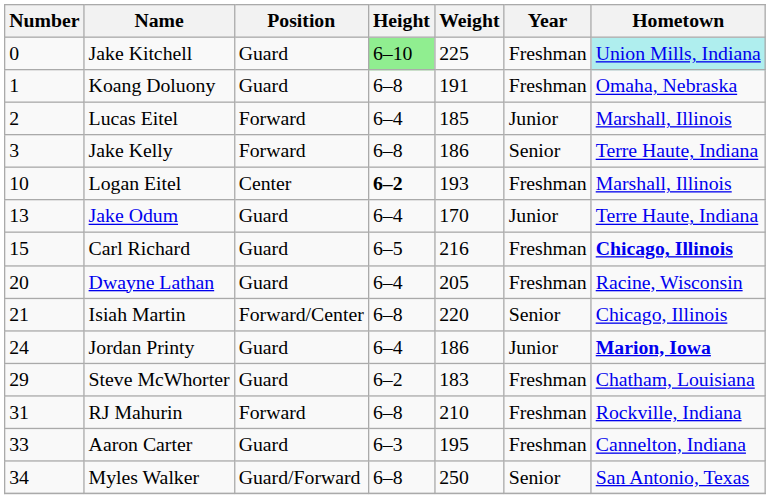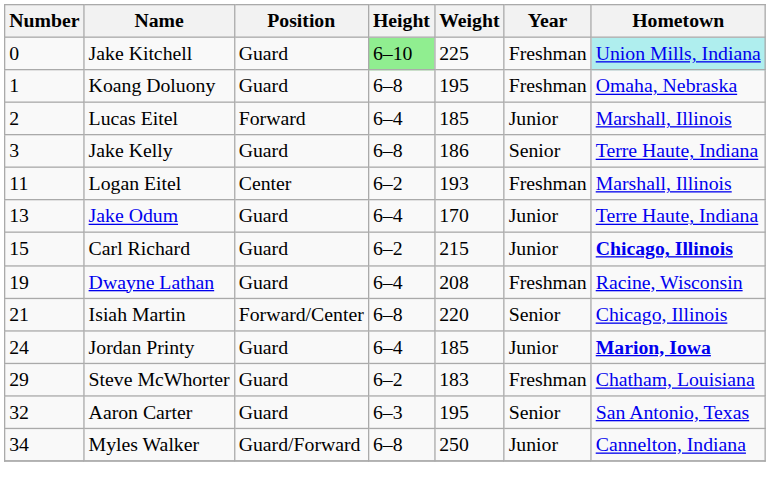Koang Doluony | Weight: 191 -> 195
Jake Kelly | Position: Forward -> Guard
Logan Eitel | Number: 10 -> 11
Logan Eitel | Height: bold -> normal
Carl Richard | Height: 6–5 -> 6–2
Carl Richard | Weight: 216 -> 215
Carl Richard | Year: Freshman -> Junior
Dwayne Lathan | Number: 20 -> 19
Dwayne Lathan | Weight: 205 -> 208
Jordan Printy | Weight: 186 -> 185
- row: 31 | RJ Mahurin | Forward | 6–8 | 210 | Freshman | Rockville, Indiana
Aaron Carter | Number: 33 -> 32
Aaron Carter | Year: Freshman -> Senior
Aaron Carter | Hometown: Cannelton, Indiana -> San Antonio, Texas
Myles Walker | Year: Senior -> Junior
Myles Walker | Hometown: San Antonio, Texas -> Cannelton, Indiana
